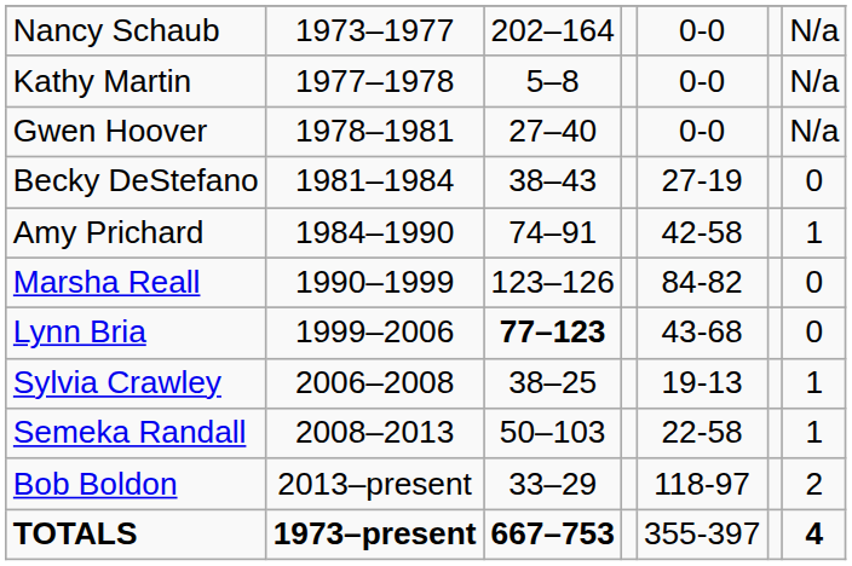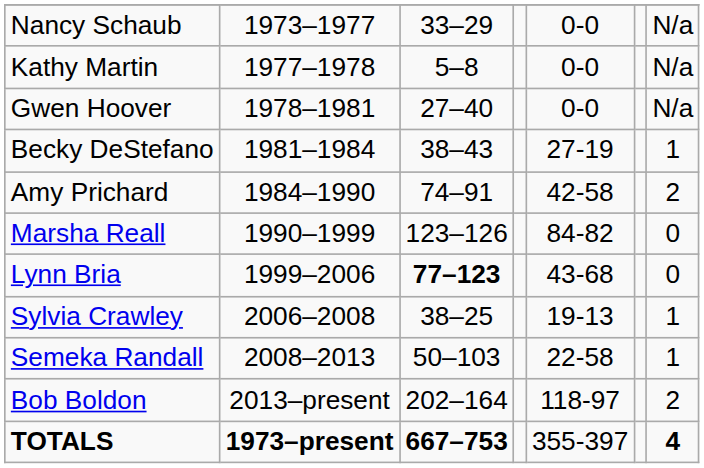Nancy Schaub | column 3: 202–164 -> 33–29
Becky DeStefano | column 7: 0 -> 1
Amy Prichard | column 7: 1 -> 2
Bob Boldon | column 3: 33–29 -> 202–164
